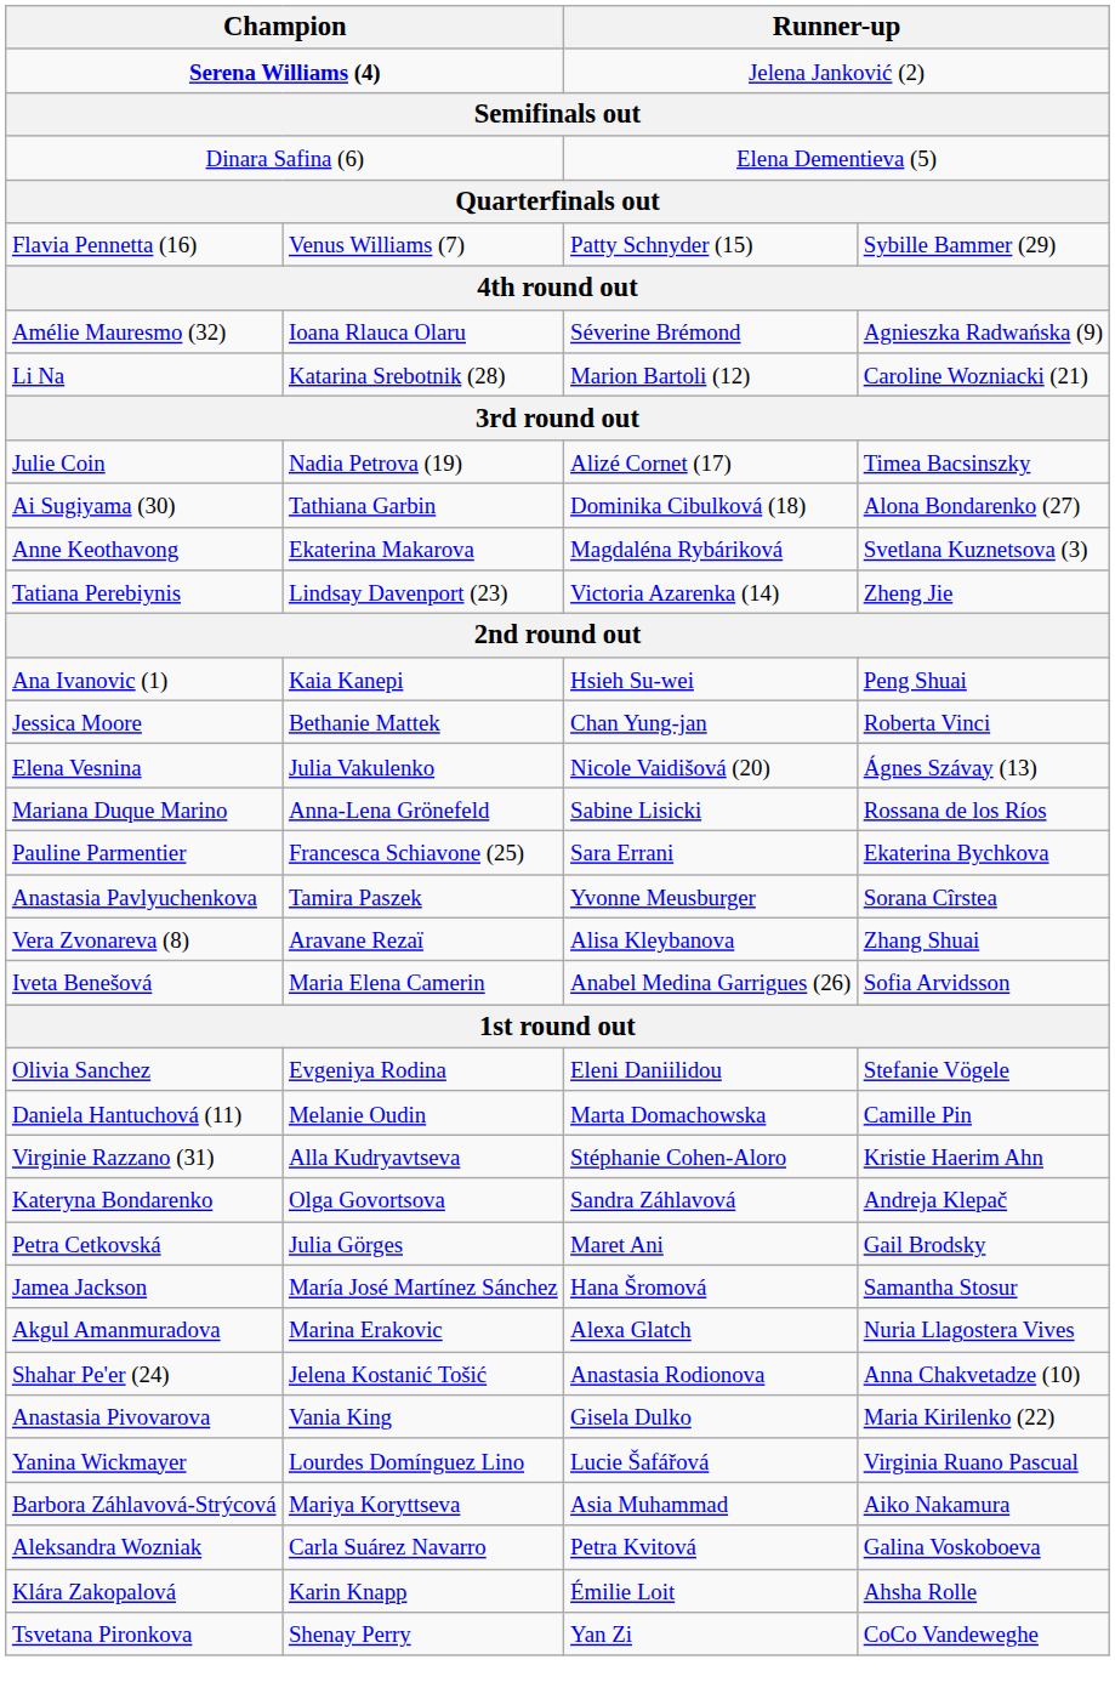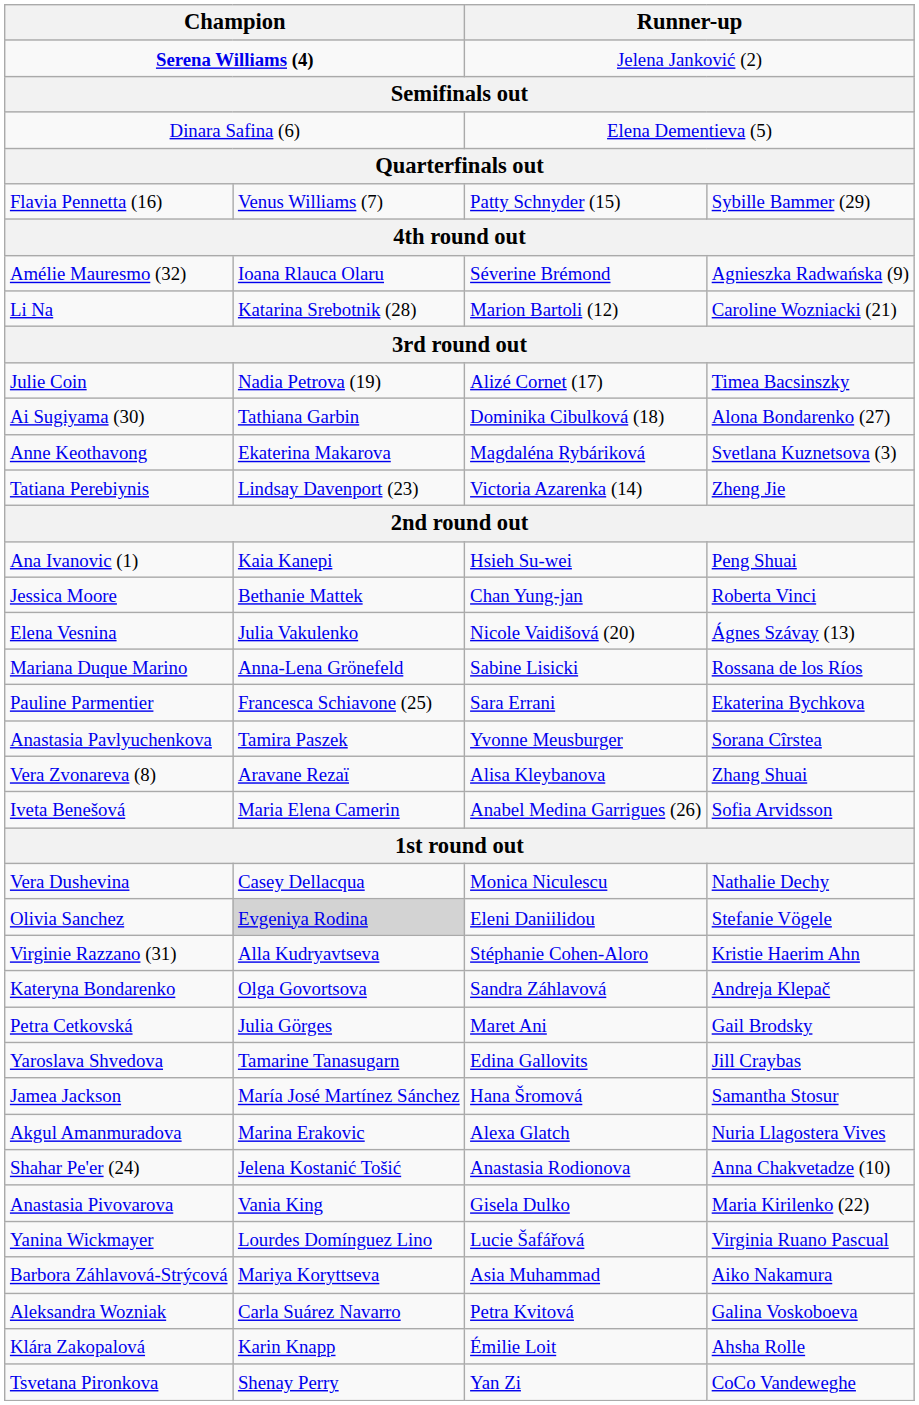+ row: Vera Dushevina | Casey Dellacqua | Monica Niculescu | Nathalie Dechy
Olivia Sanchez | column 2: no background -> lightgrey background
- row: Daniela Hantuchová (11) | Melanie Oudin | Marta Domachowska | Camille Pin
+ row: Yaroslava Shvedova | Tamarine Tanasugarn | Edina Gallovits | Jill Craybas
